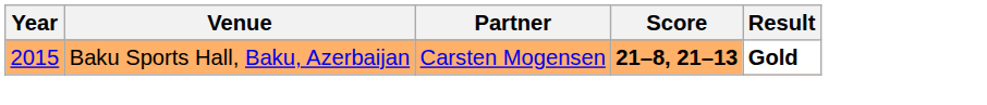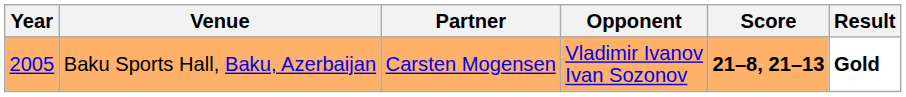+ column: Opponent | Vladimir Ivanov Ivan Sozonov
Baku Sports Hall, Baku, Azerbaijan | Year: 2015 -> 2005
